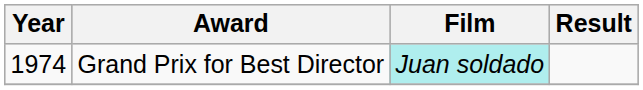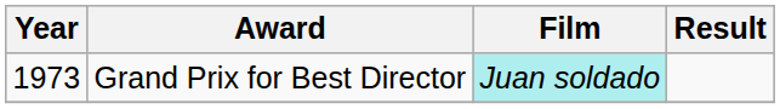Grand Prix for Best Director | Year: 1974 -> 1973
